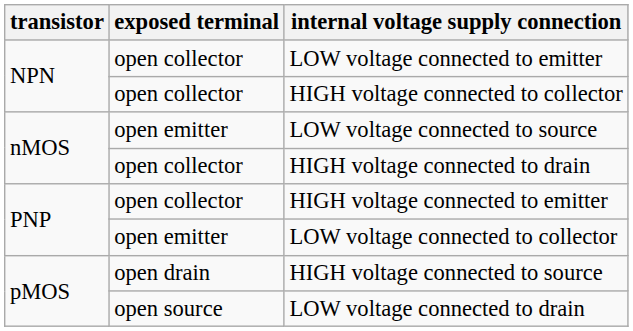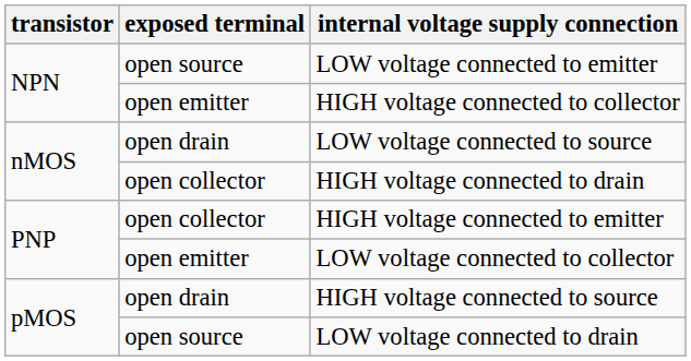LOW voltage connected to emitter | exposed terminal: open collector -> open source
HIGH voltage connected to collector | exposed terminal: open collector -> open emitter
LOW voltage connected to source | exposed terminal: open emitter -> open drain
